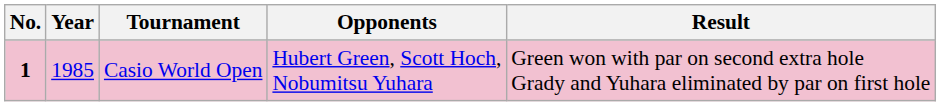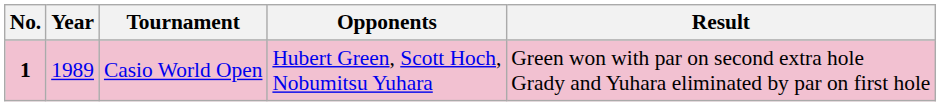Casio World Open | Year: 1985 -> 1989
